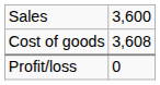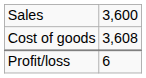Profit/loss | column 2: 0 -> 6
